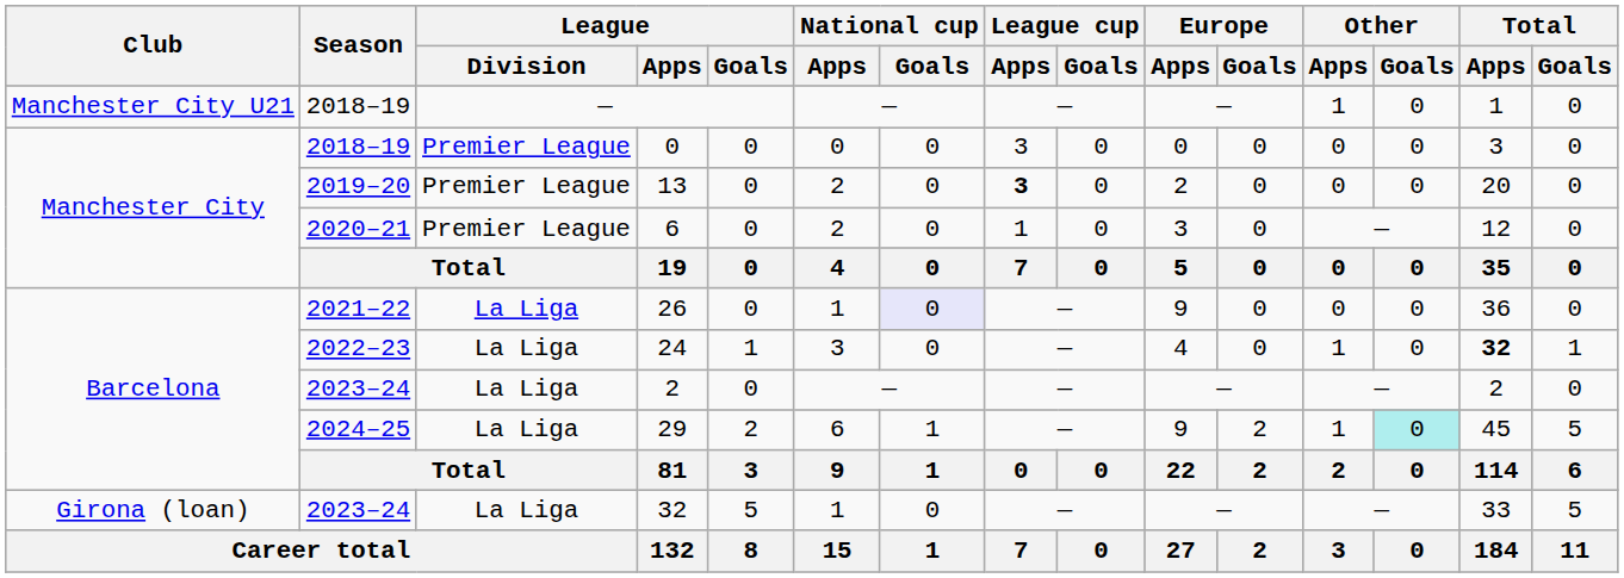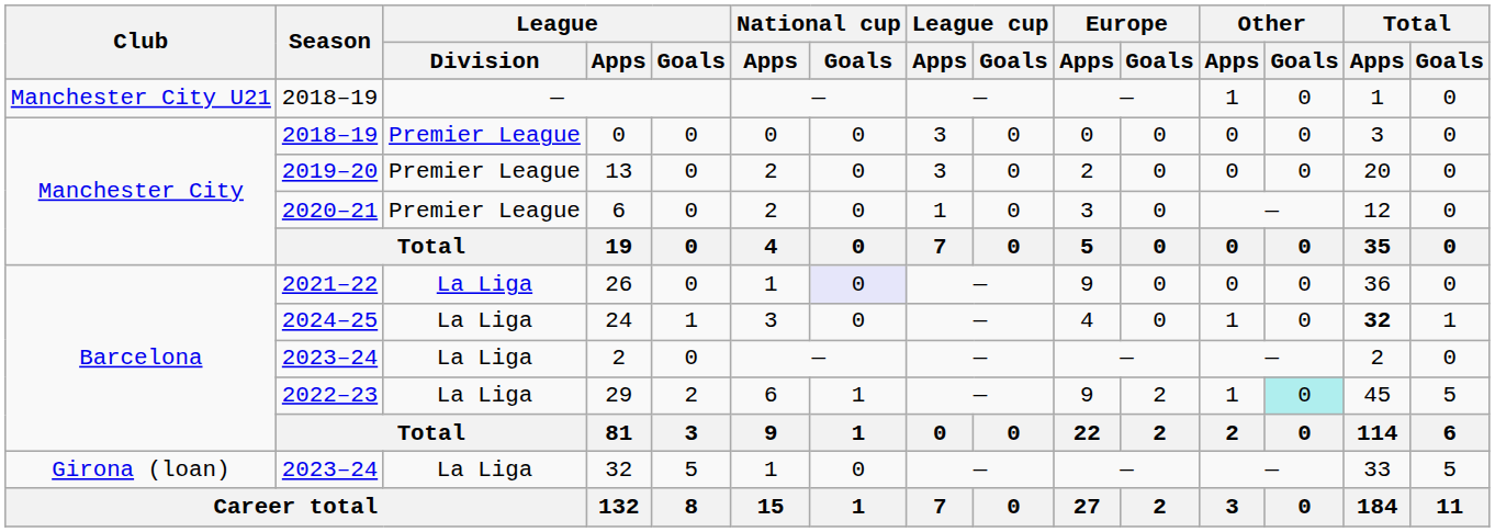13 | League cup / Apps: bold -> normal
24 | Season: 2022–23 -> 2024–25
29 | Season: 2024–25 -> 2022–23
